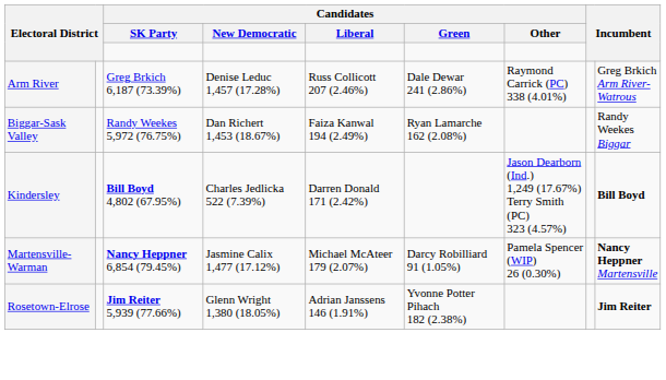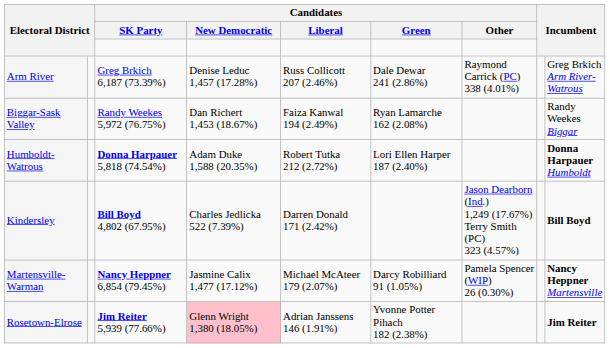+ row: Humboldt-Watrous | Donna Harpauer 5,818 (74.54%) | Adam Duke 1,588 (20.35%) | Robert Tutka 212 (2.72%) | Lori Ellen Harper 187 (2.40%) | Donna Harpauer Humboldt
Rosetown-Elrose | Candidates / New Democratic: no background -> pink background
